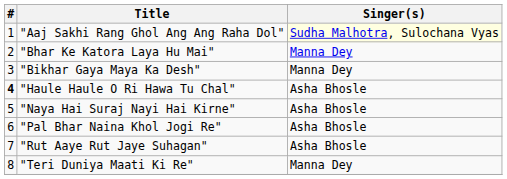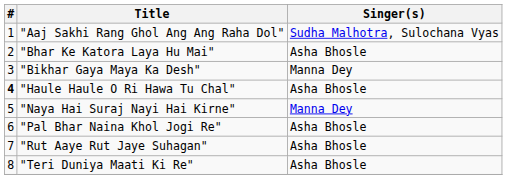"Aaj Sakhi Rang Ghol Ang Ang Raha Dol" | Singer(s): lightyellow background -> no background
"Bhar Ke Katora Laya Hu Mai" | Singer(s): Manna Dey -> Asha Bhosle
"Naya Hai Suraj Nayi Hai Kirne" | Singer(s): Asha Bhosle -> Manna Dey
"Teri Duniya Maati Ki Re" | Singer(s): Manna Dey -> Asha Bhosle
